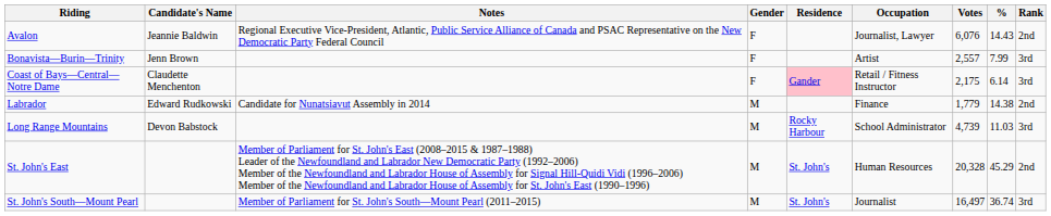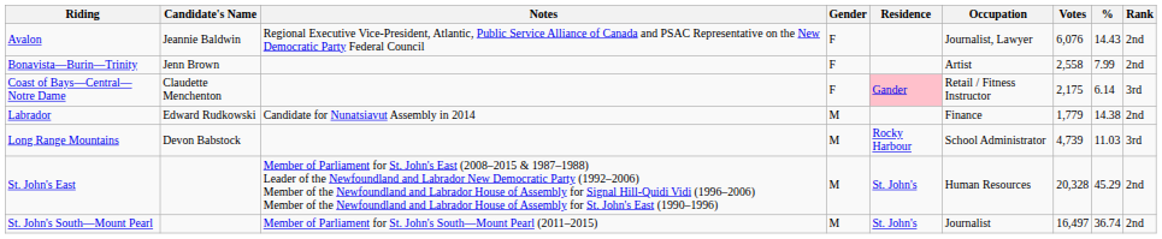Bonavista—Burin—Trinity | Votes: 2,557 -> 2,558
Bonavista—Burin—Trinity | Rank: 3rd -> 2nd
St. John's South—Mount Pearl | Rank: 3rd -> 2nd
